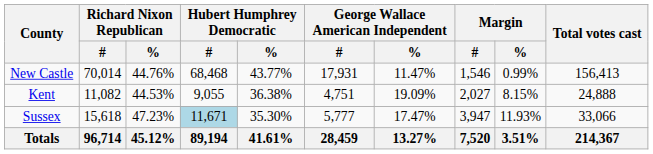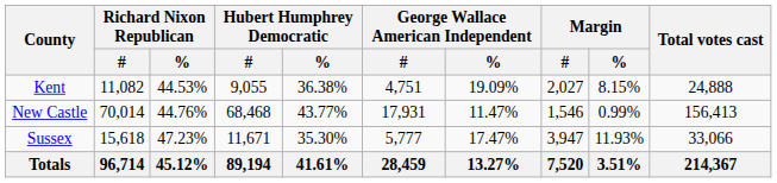rows swapped: Kent <-> New Castle
Sussex | Hubert Humphrey Democratic / #: lightblue background -> no background
